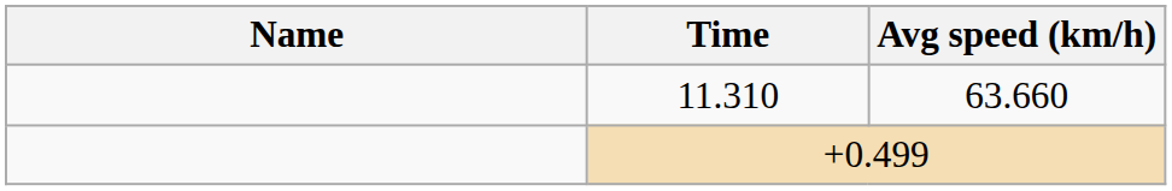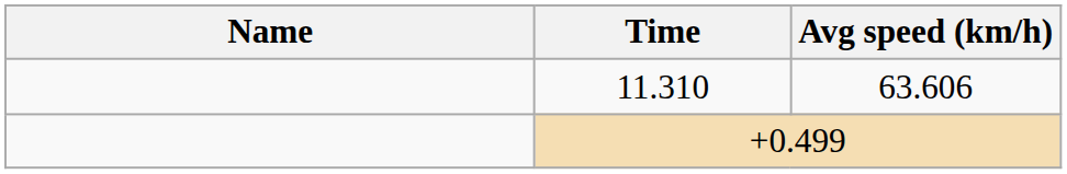11.310 | Avg speed (km/h): 63.660 -> 63.606
